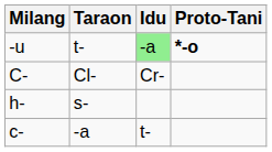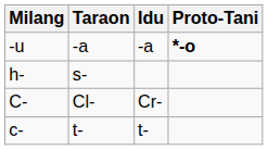-u | Taraon: t- -> -a
-u | Idu: lightgreen background -> no background
rows swapped: h- <-> C-
c- | Taraon: -a -> t-
